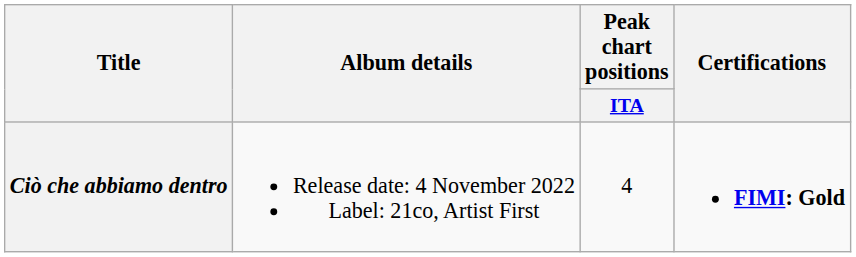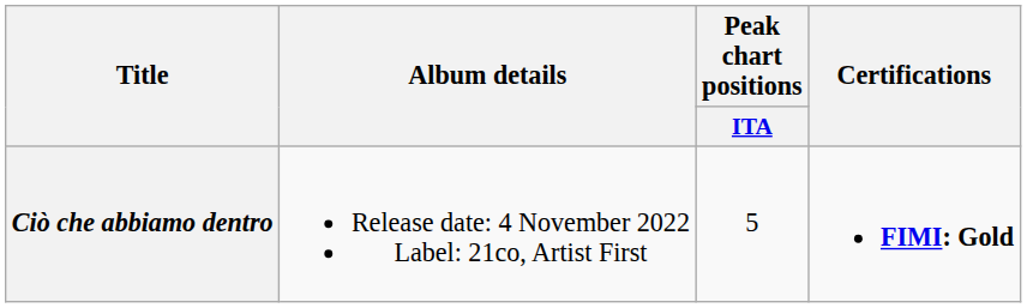Ciò che abbiamo dentro | Peak chart positions / ITA: 4 -> 5
